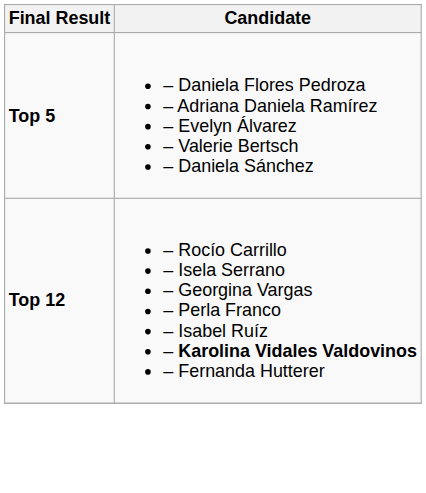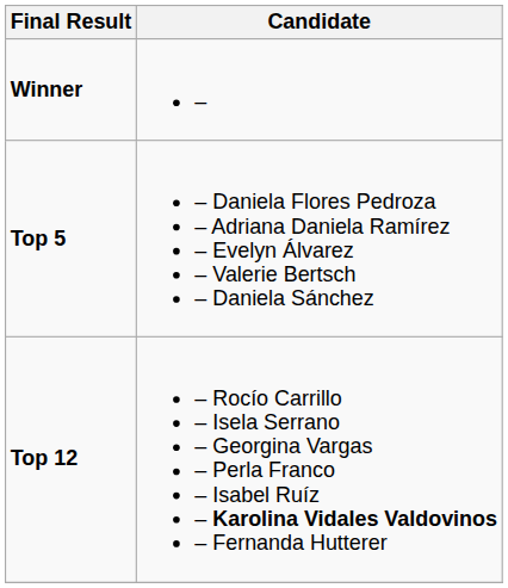+ row: Winner | –
